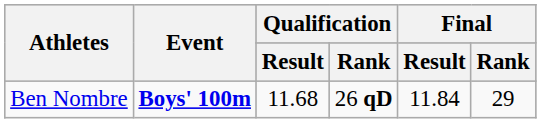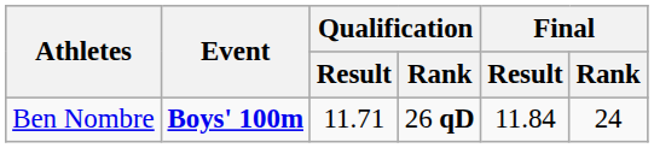Ben Nombre | Qualification / Result: 11.68 -> 11.71
Ben Nombre | Final / Rank: 29 -> 24
